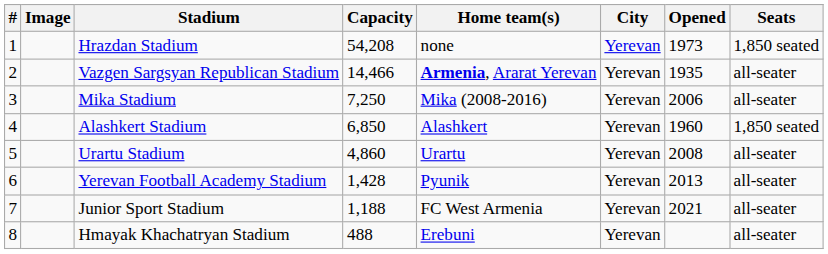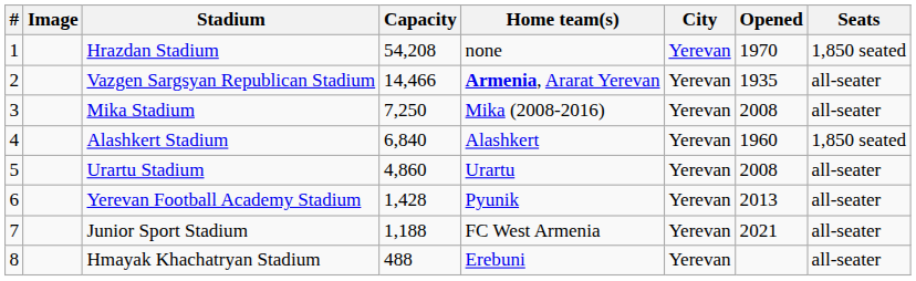Hrazdan Stadium | Opened: 1973 -> 1970
Mika Stadium | Opened: 2006 -> 2008
Alashkert Stadium | Capacity: 6,850 -> 6,840
